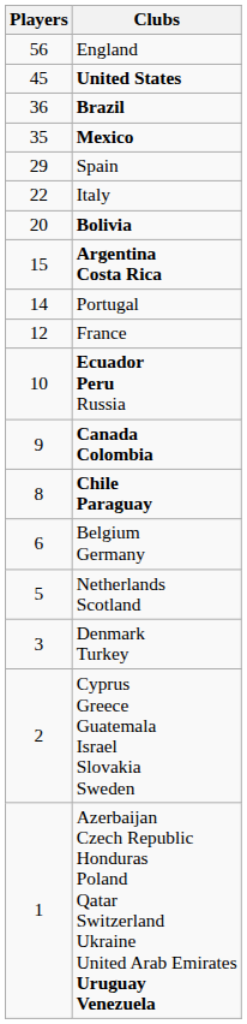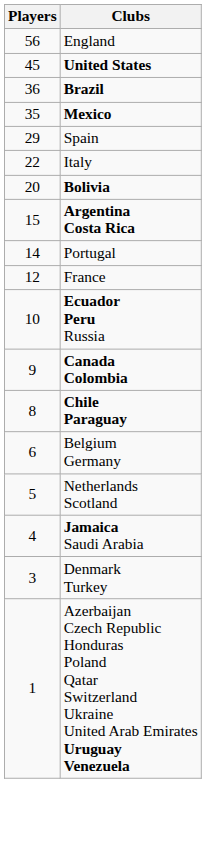+ row: 4 | Jamaica Saudi Arabia
- row: 2 | Cyprus Greece Guatemala Israel Slovakia Sweden
